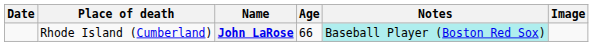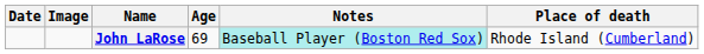columns swapped: Image <-> Place of death
John LaRose | Age: 66 -> 69
